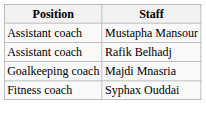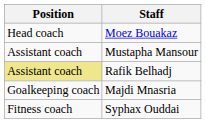+ row: Head coach | Moez Bouakaz
Rafik Belhadj | Position: no background -> khaki background
